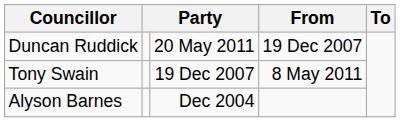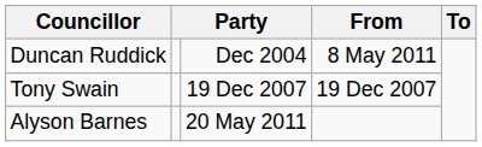Duncan Ruddick | column 3: 20 May 2011 -> Dec 2004
Duncan Ruddick | From: 19 Dec 2007 -> 8 May 2011
Tony Swain | From: 8 May 2011 -> 19 Dec 2007
Alyson Barnes | column 3: Dec 2004 -> 20 May 2011
